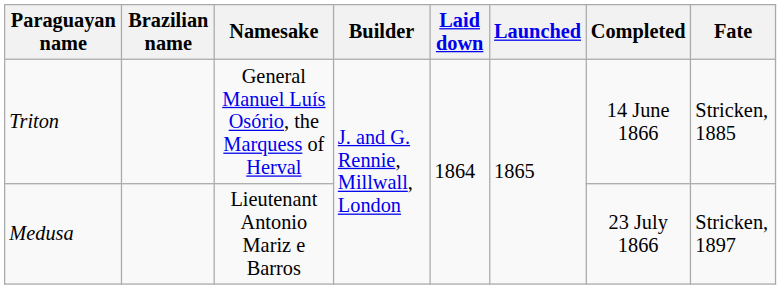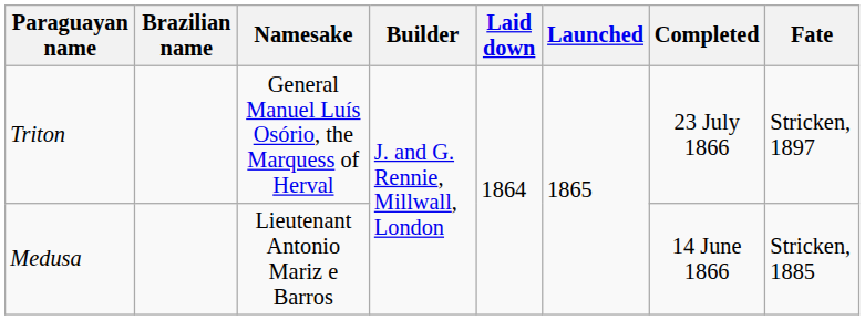Triton | Completed: 14 June 1866 -> 23 July 1866
Triton | Fate: Stricken, 1885 -> Stricken, 1897
Medusa | Completed: 23 July 1866 -> 14 June 1866
Medusa | Fate: Stricken, 1897 -> Stricken, 1885
